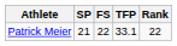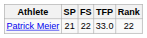Patrick Meier | TFP: 33.1 -> 33.0
